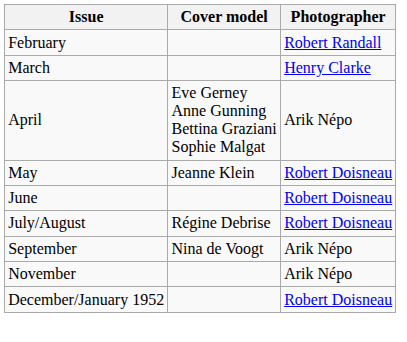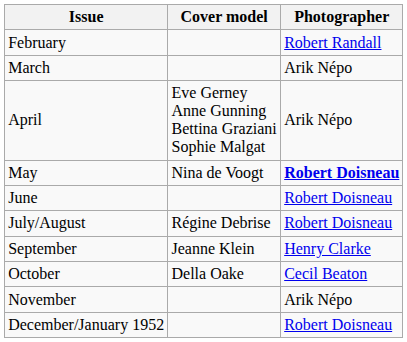March | Photographer: Henry Clarke -> Arik Népo
May | Cover model: Jeanne Klein -> Nina de Voogt
May | Photographer: normal -> bold
September | Cover model: Nina de Voogt -> Jeanne Klein
September | Photographer: Arik Népo -> Henry Clarke
+ row: October | Della Oake | Cecil Beaton
